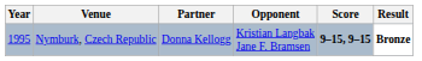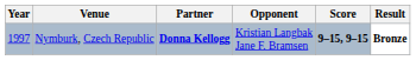Nymburk, Czech Republic | Year: 1995 -> 1997
Nymburk, Czech Republic | Partner: normal -> bold
